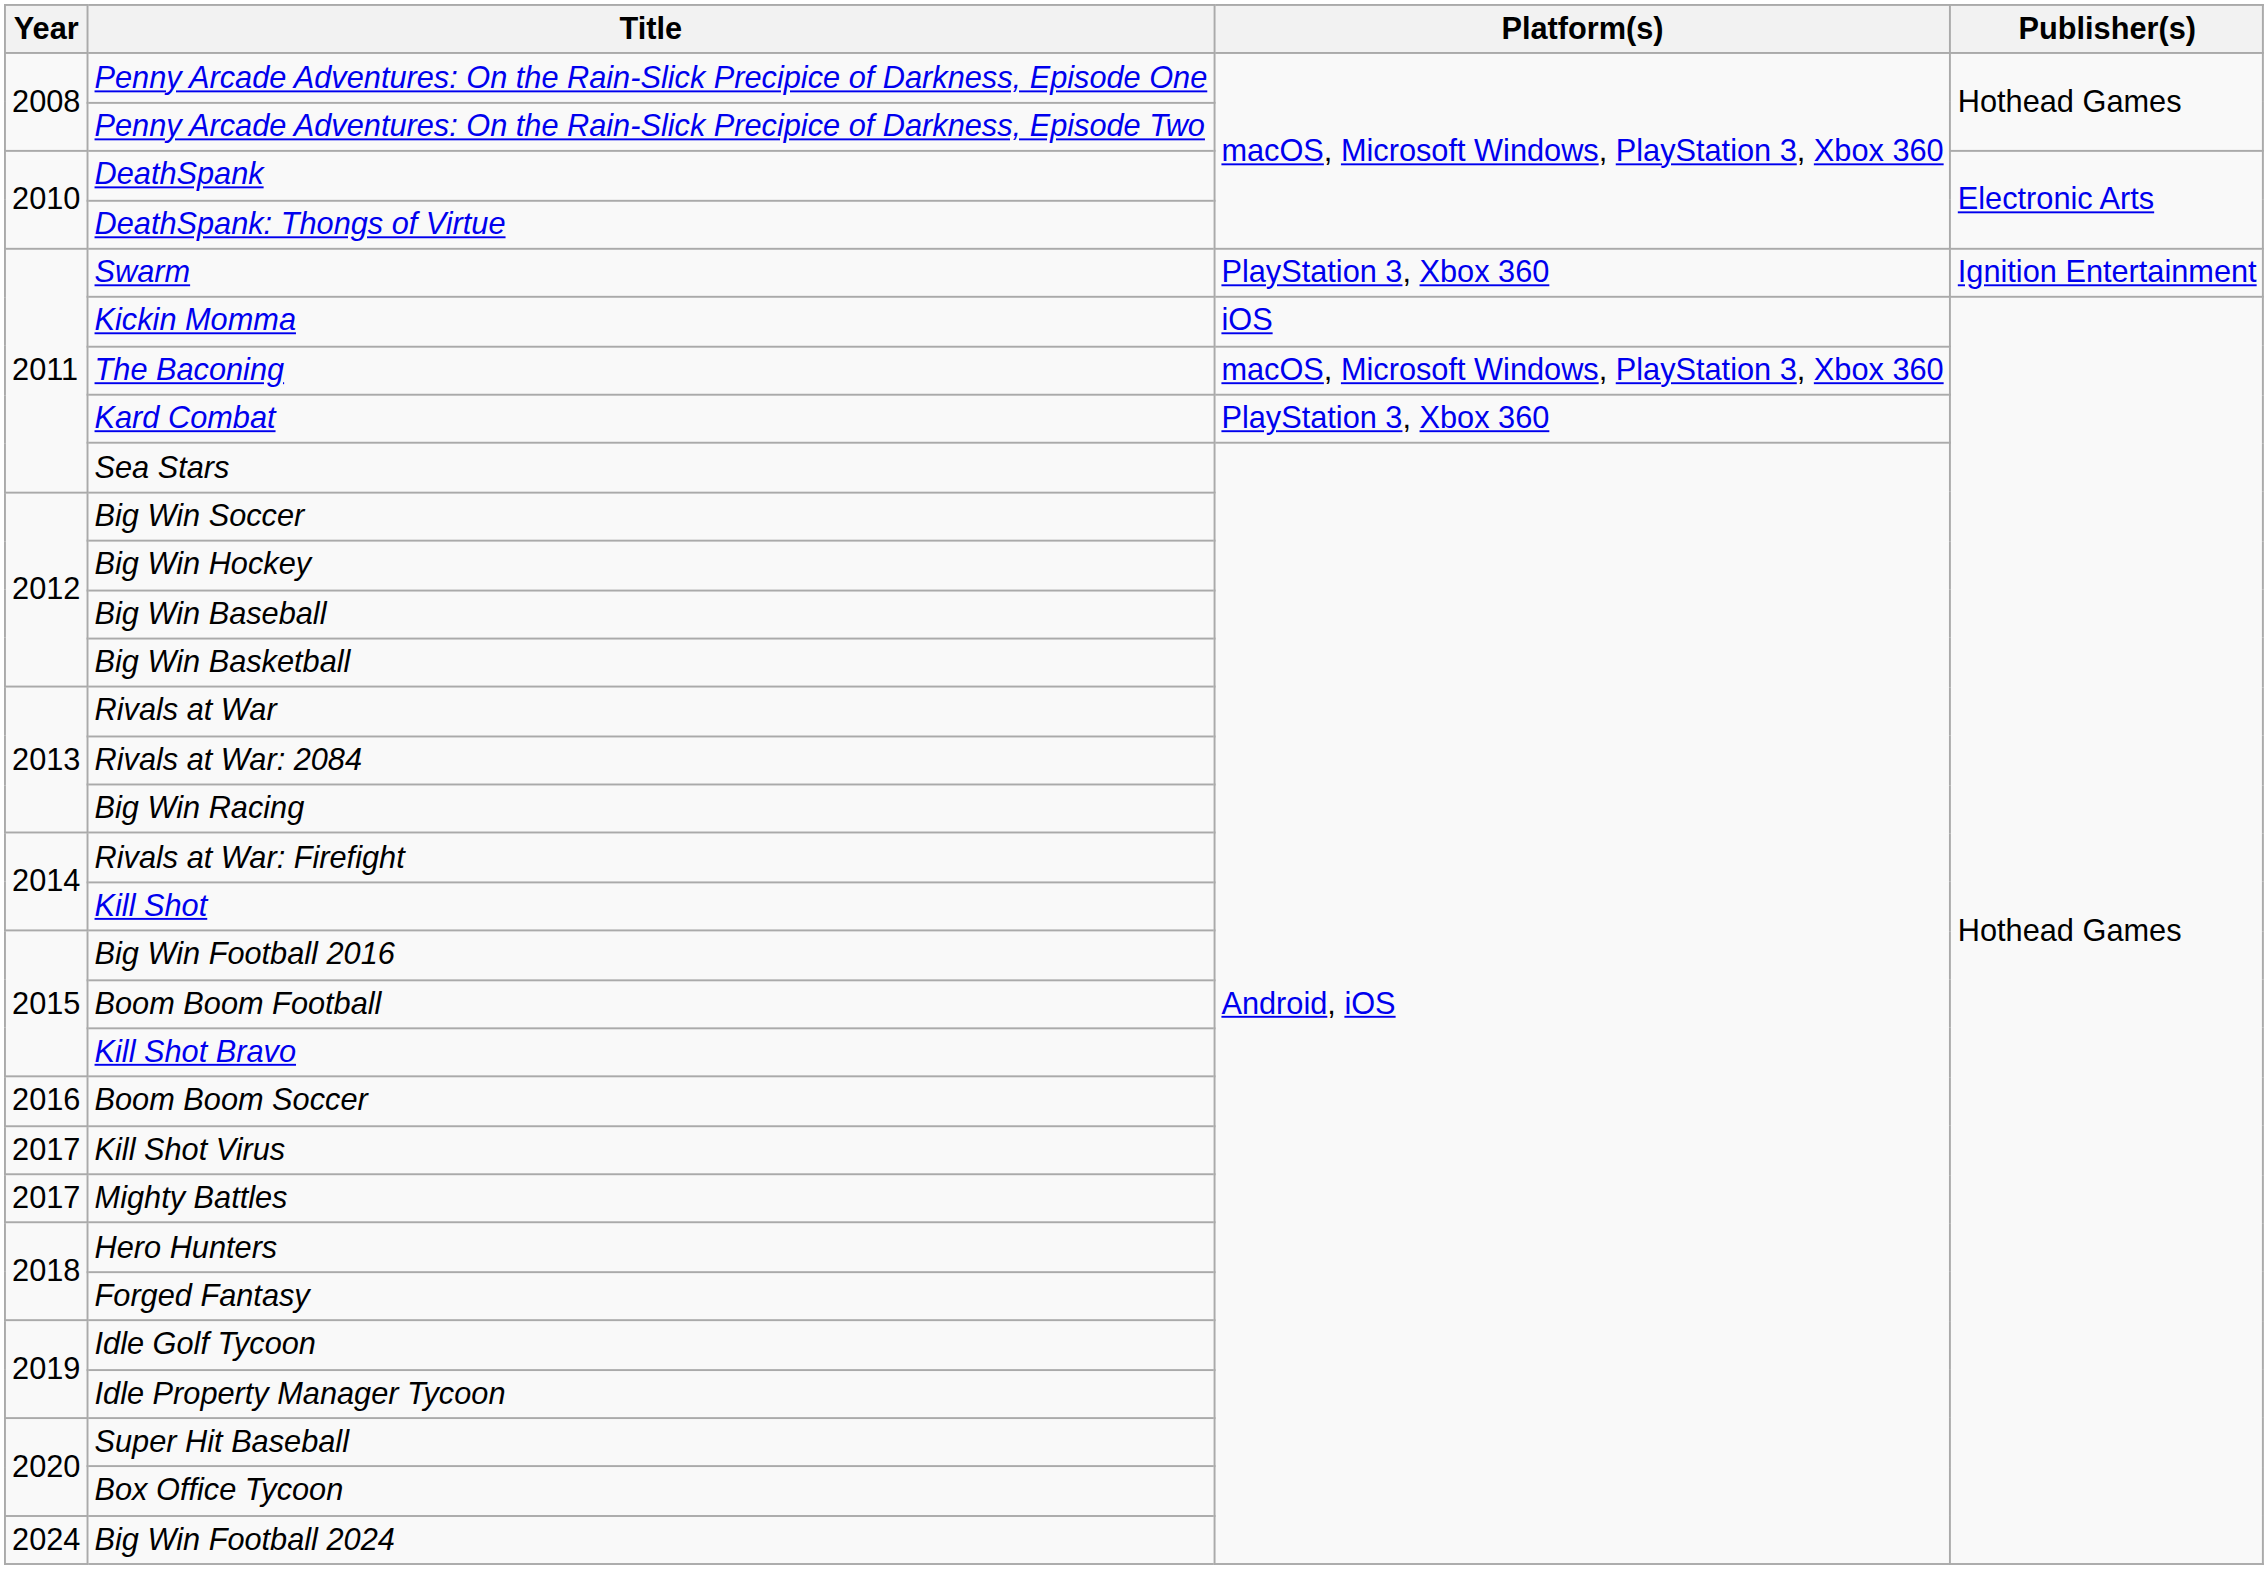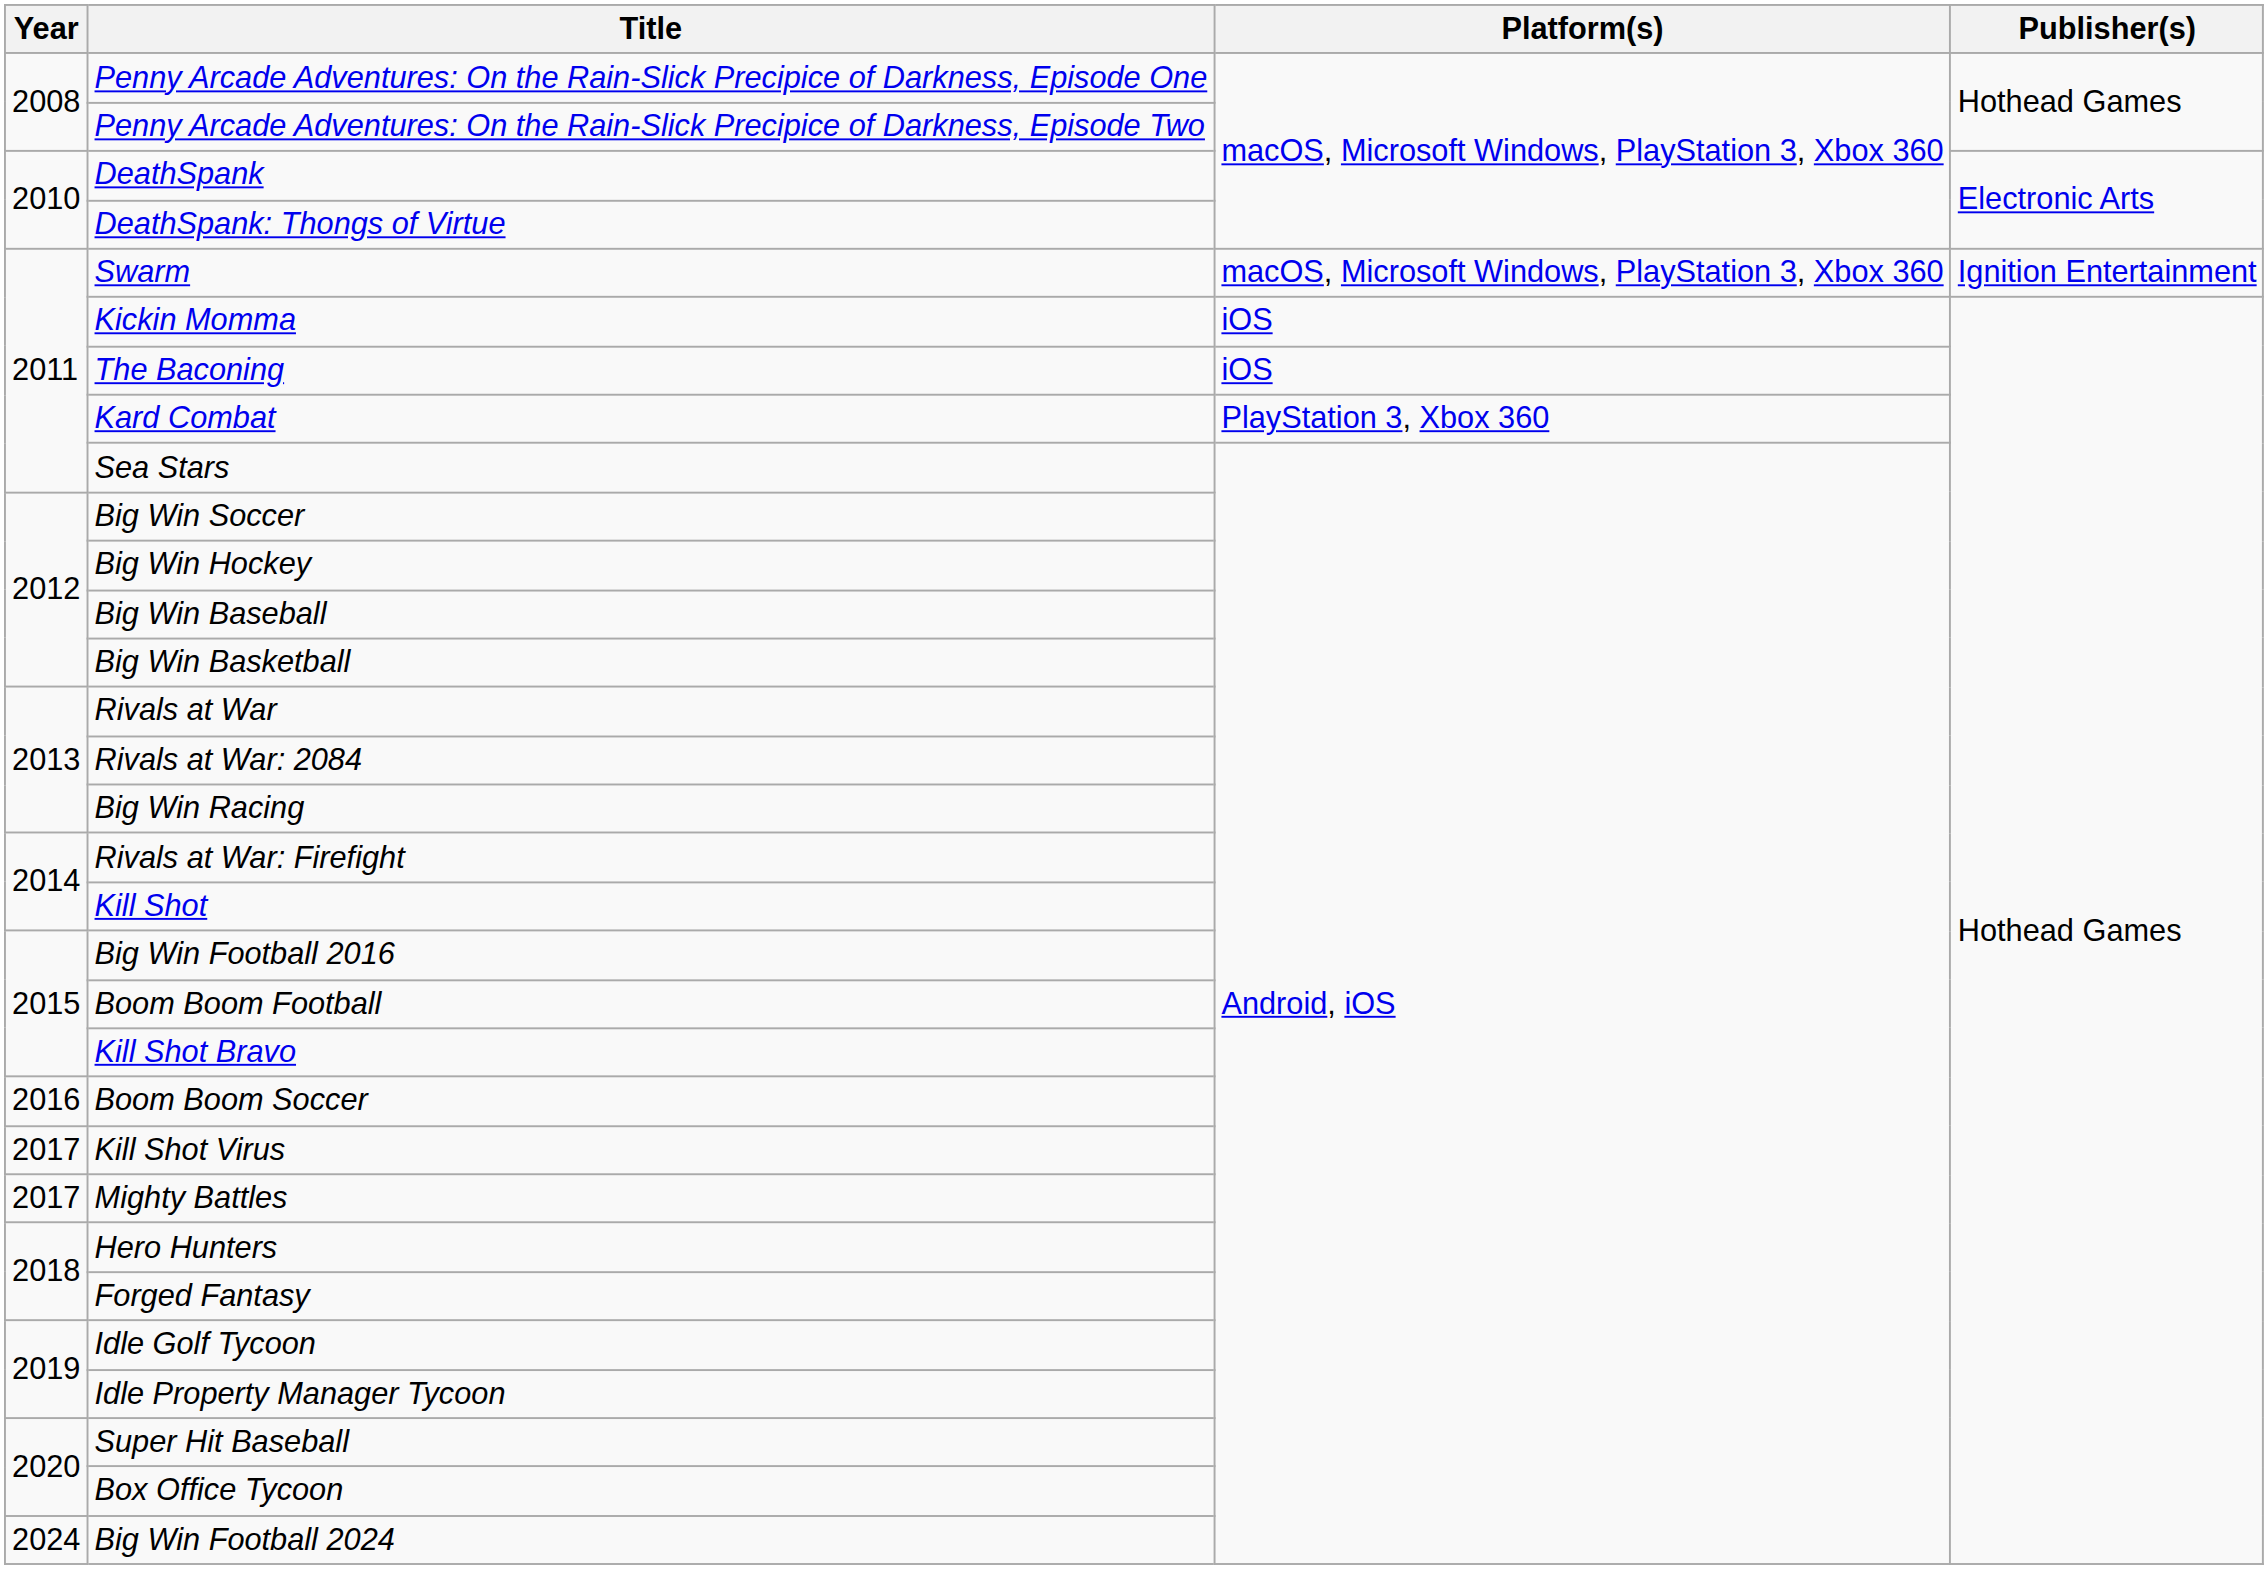Swarm | Platform(s): PlayStation 3, Xbox 360 -> macOS, Microsoft Windows, PlayStation 3, Xbox 360
The Baconing | Platform(s): macOS, Microsoft Windows, PlayStation 3, Xbox 360 -> iOS
